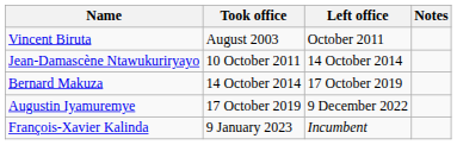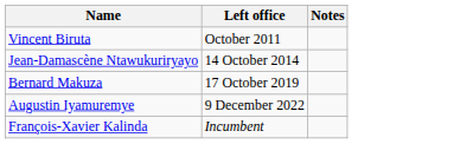- column: Took office | August 2003 | 10 October 2011 | 14 October 2014 | 17 October 2019 | 9 January 2023
